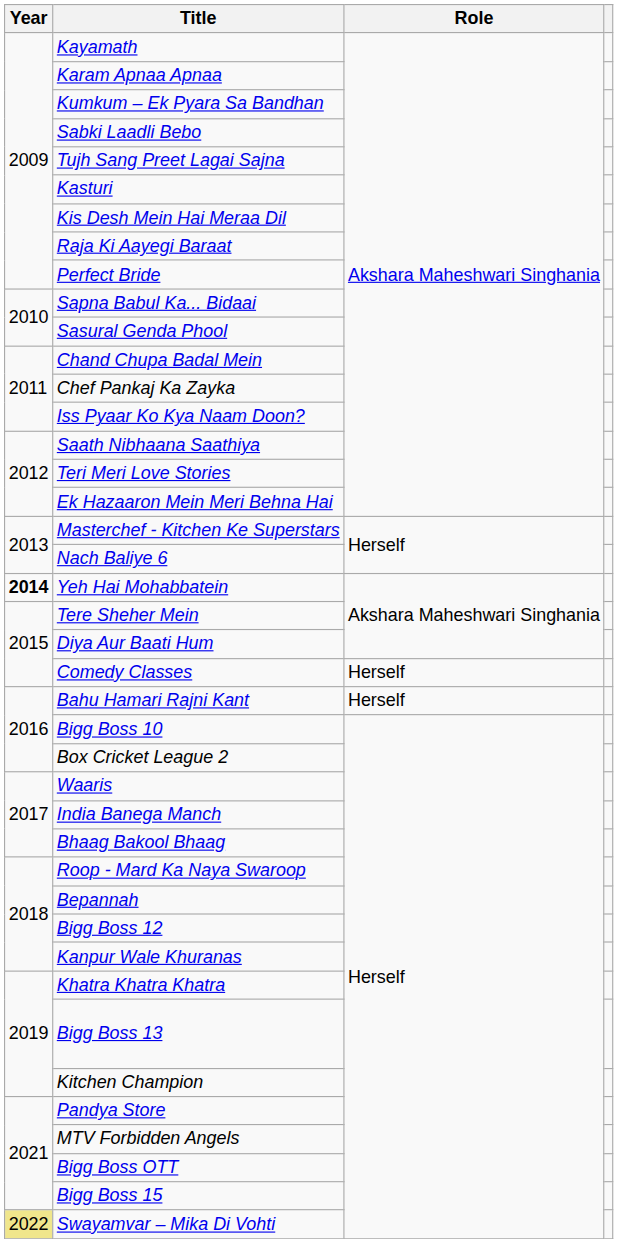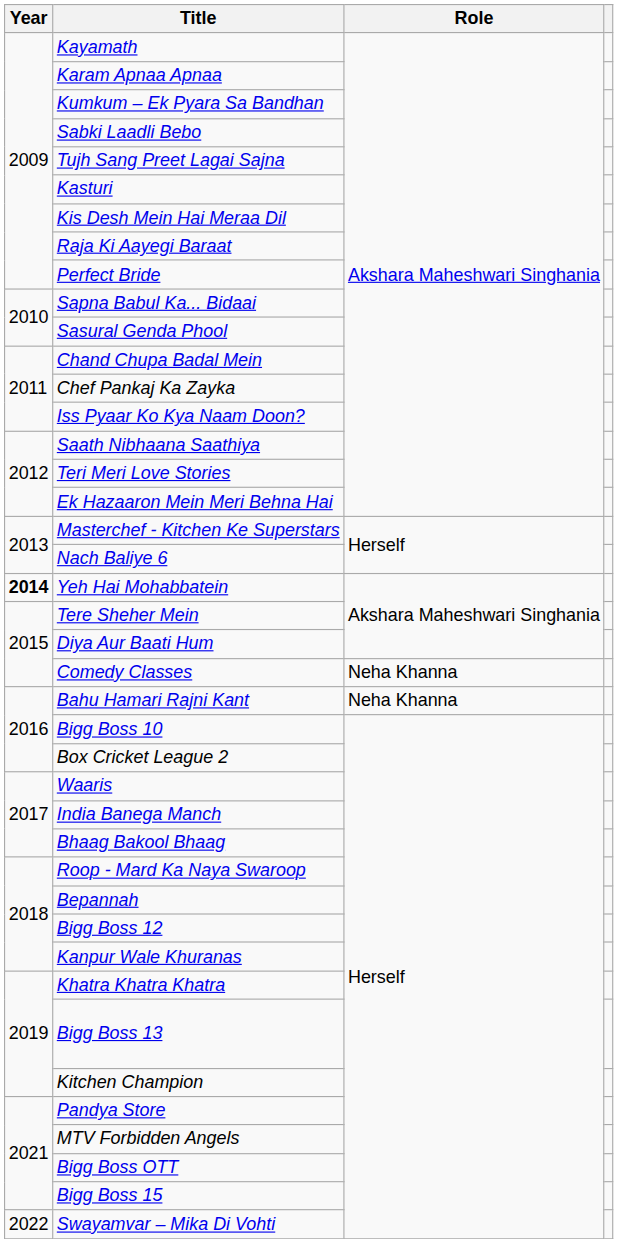Comedy Classes | Role: Herself -> Neha Khanna
Bahu Hamari Rajni Kant | Role: Herself -> Neha Khanna
Swayamvar – Mika Di Vohti | Year: khaki background -> no background
